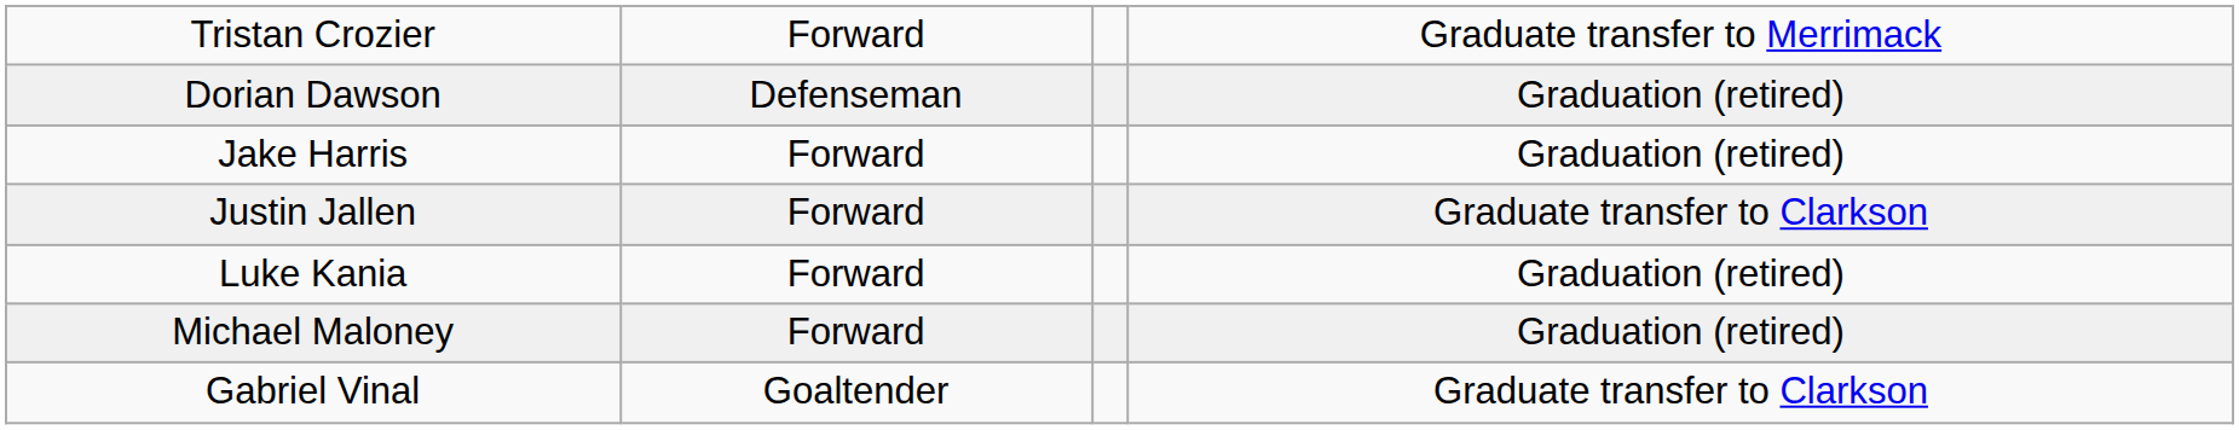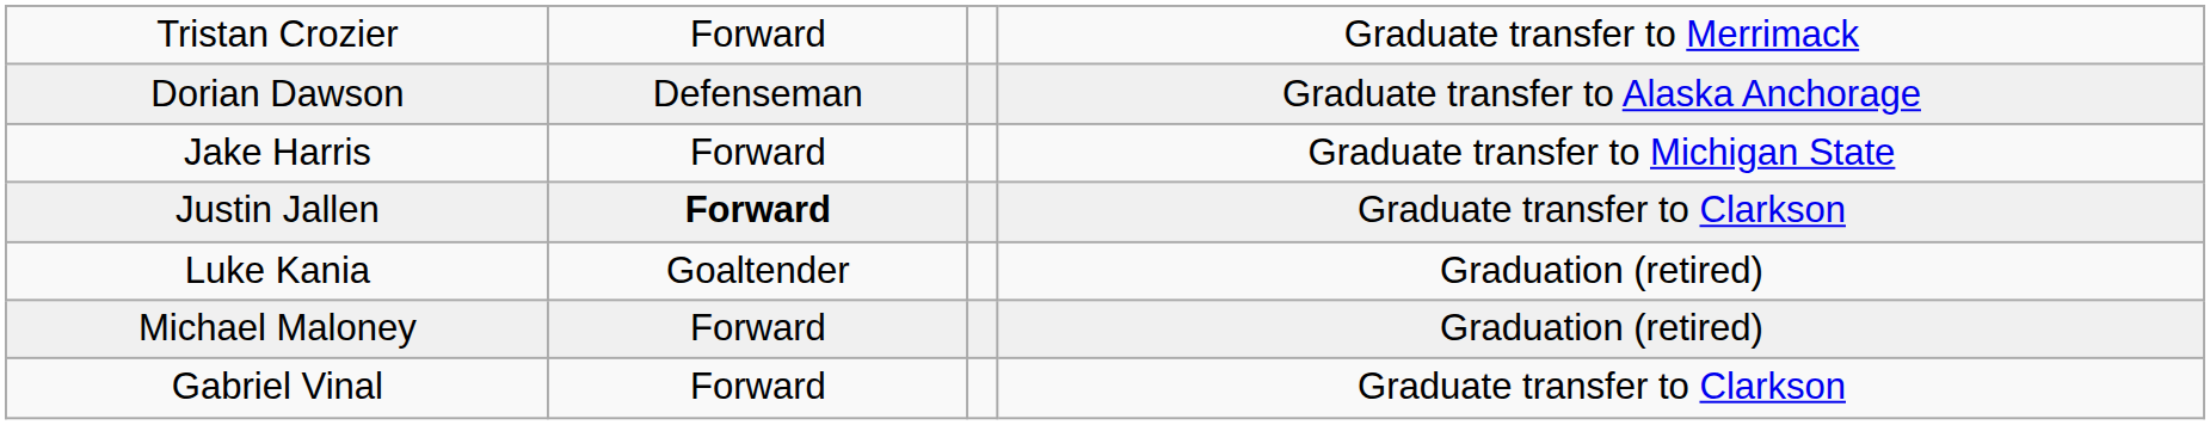Dorian Dawson | column 4: Graduation (retired) -> Graduate transfer to Alaska Anchorage
Jake Harris | column 4: Graduation (retired) -> Graduate transfer to Michigan State
Justin Jallen | column 2: normal -> bold
Luke Kania | column 2: Forward -> Goaltender
Gabriel Vinal | column 2: Goaltender -> Forward
